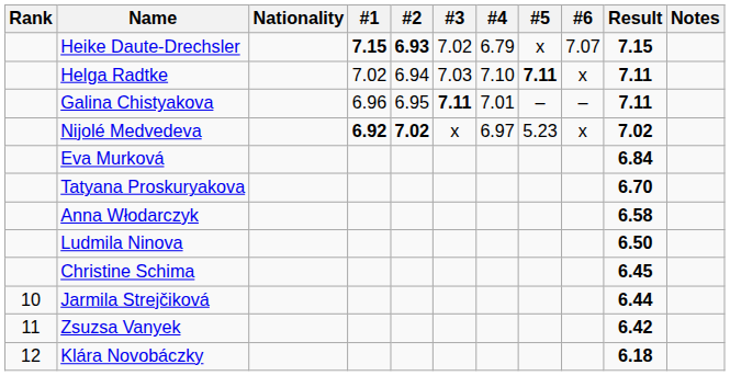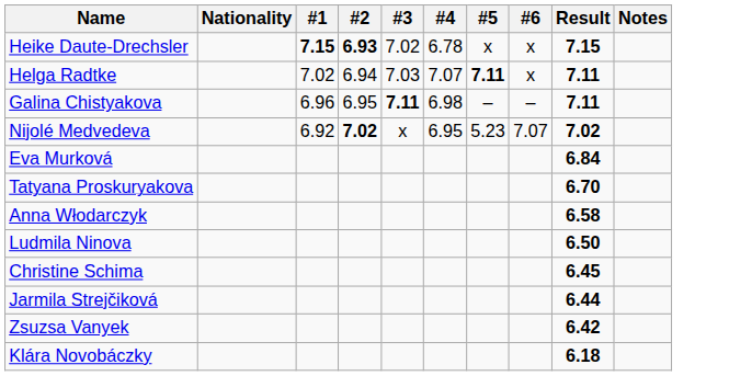- column: Rank | 10 | 11 | 12
Heike Daute-Drechsler | #4: 6.79 -> 6.78
Heike Daute-Drechsler | #6: 7.07 -> x
Helga Radtke | #4: 7.10 -> 7.07
Galina Chistyakova | #4: 7.01 -> 6.98
Nijolé Medvedeva | #1: bold -> normal
Nijolé Medvedeva | #4: 6.97 -> 6.95
Nijolé Medvedeva | #6: x -> 7.07
